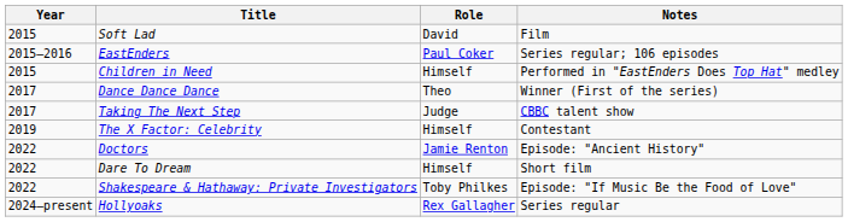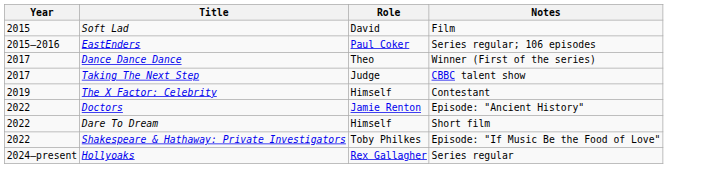- row: 2015 | Children in Need | Himself | Performed in "EastEnders Does Top Hat" medley
